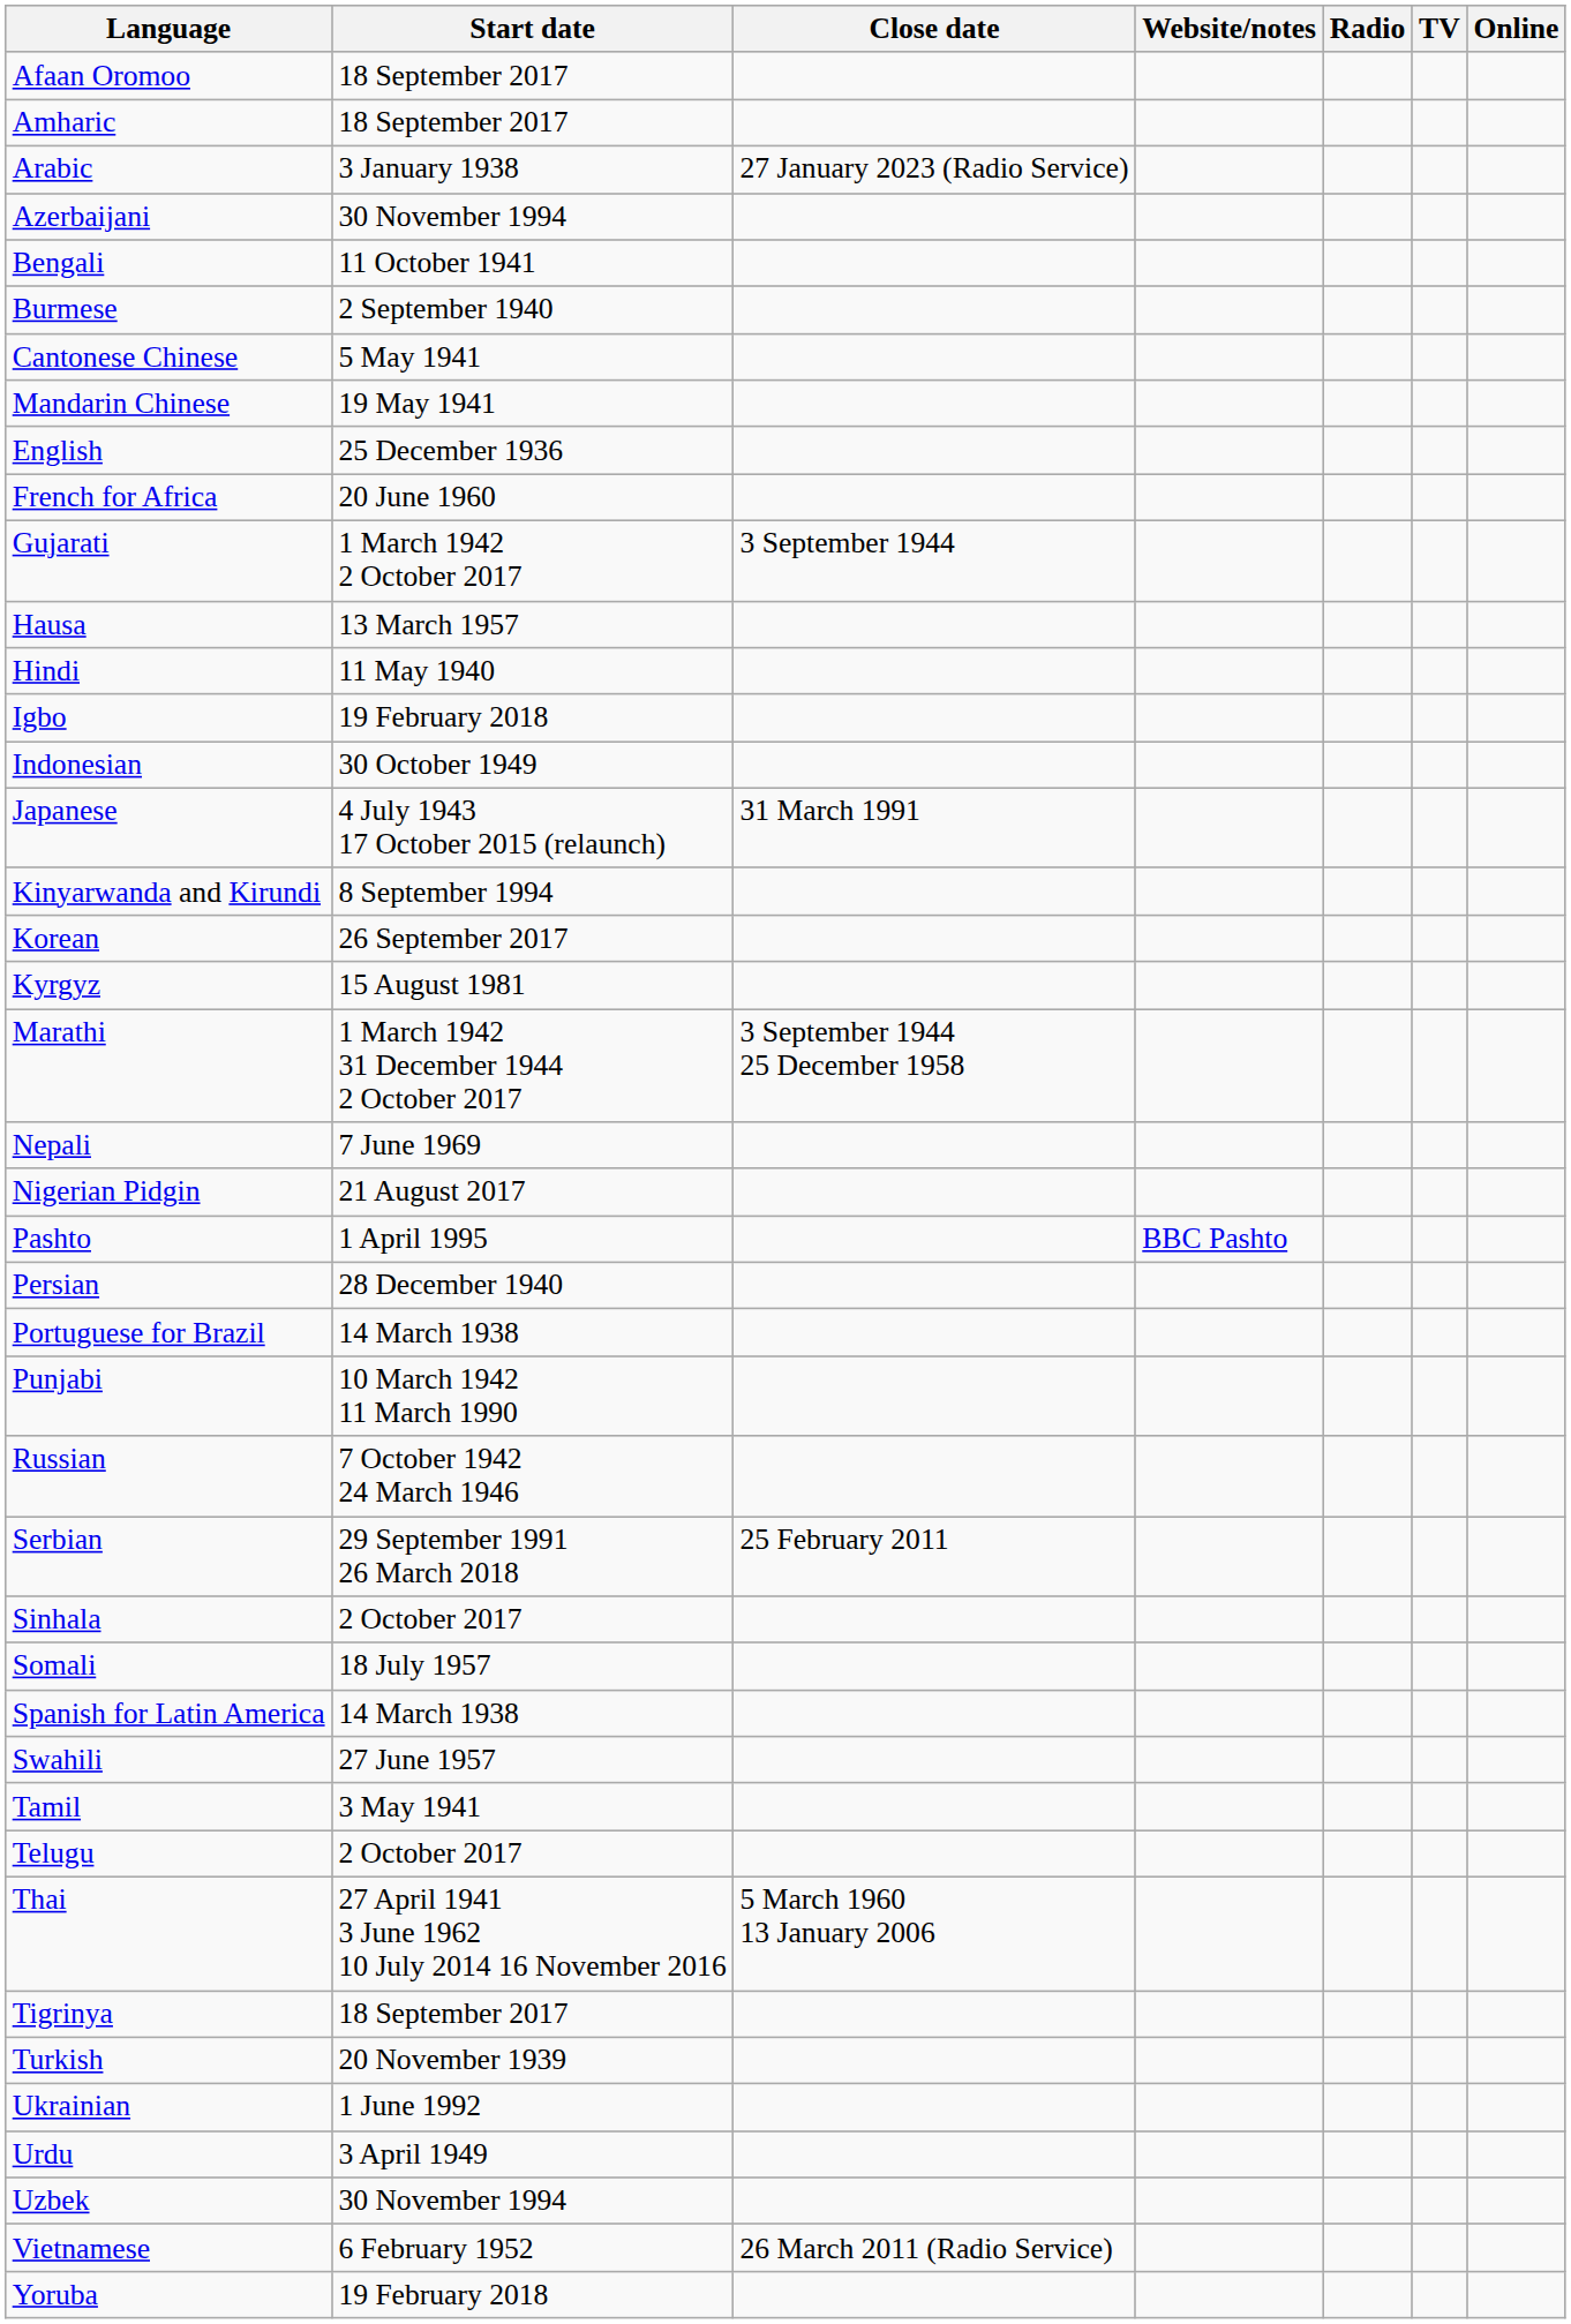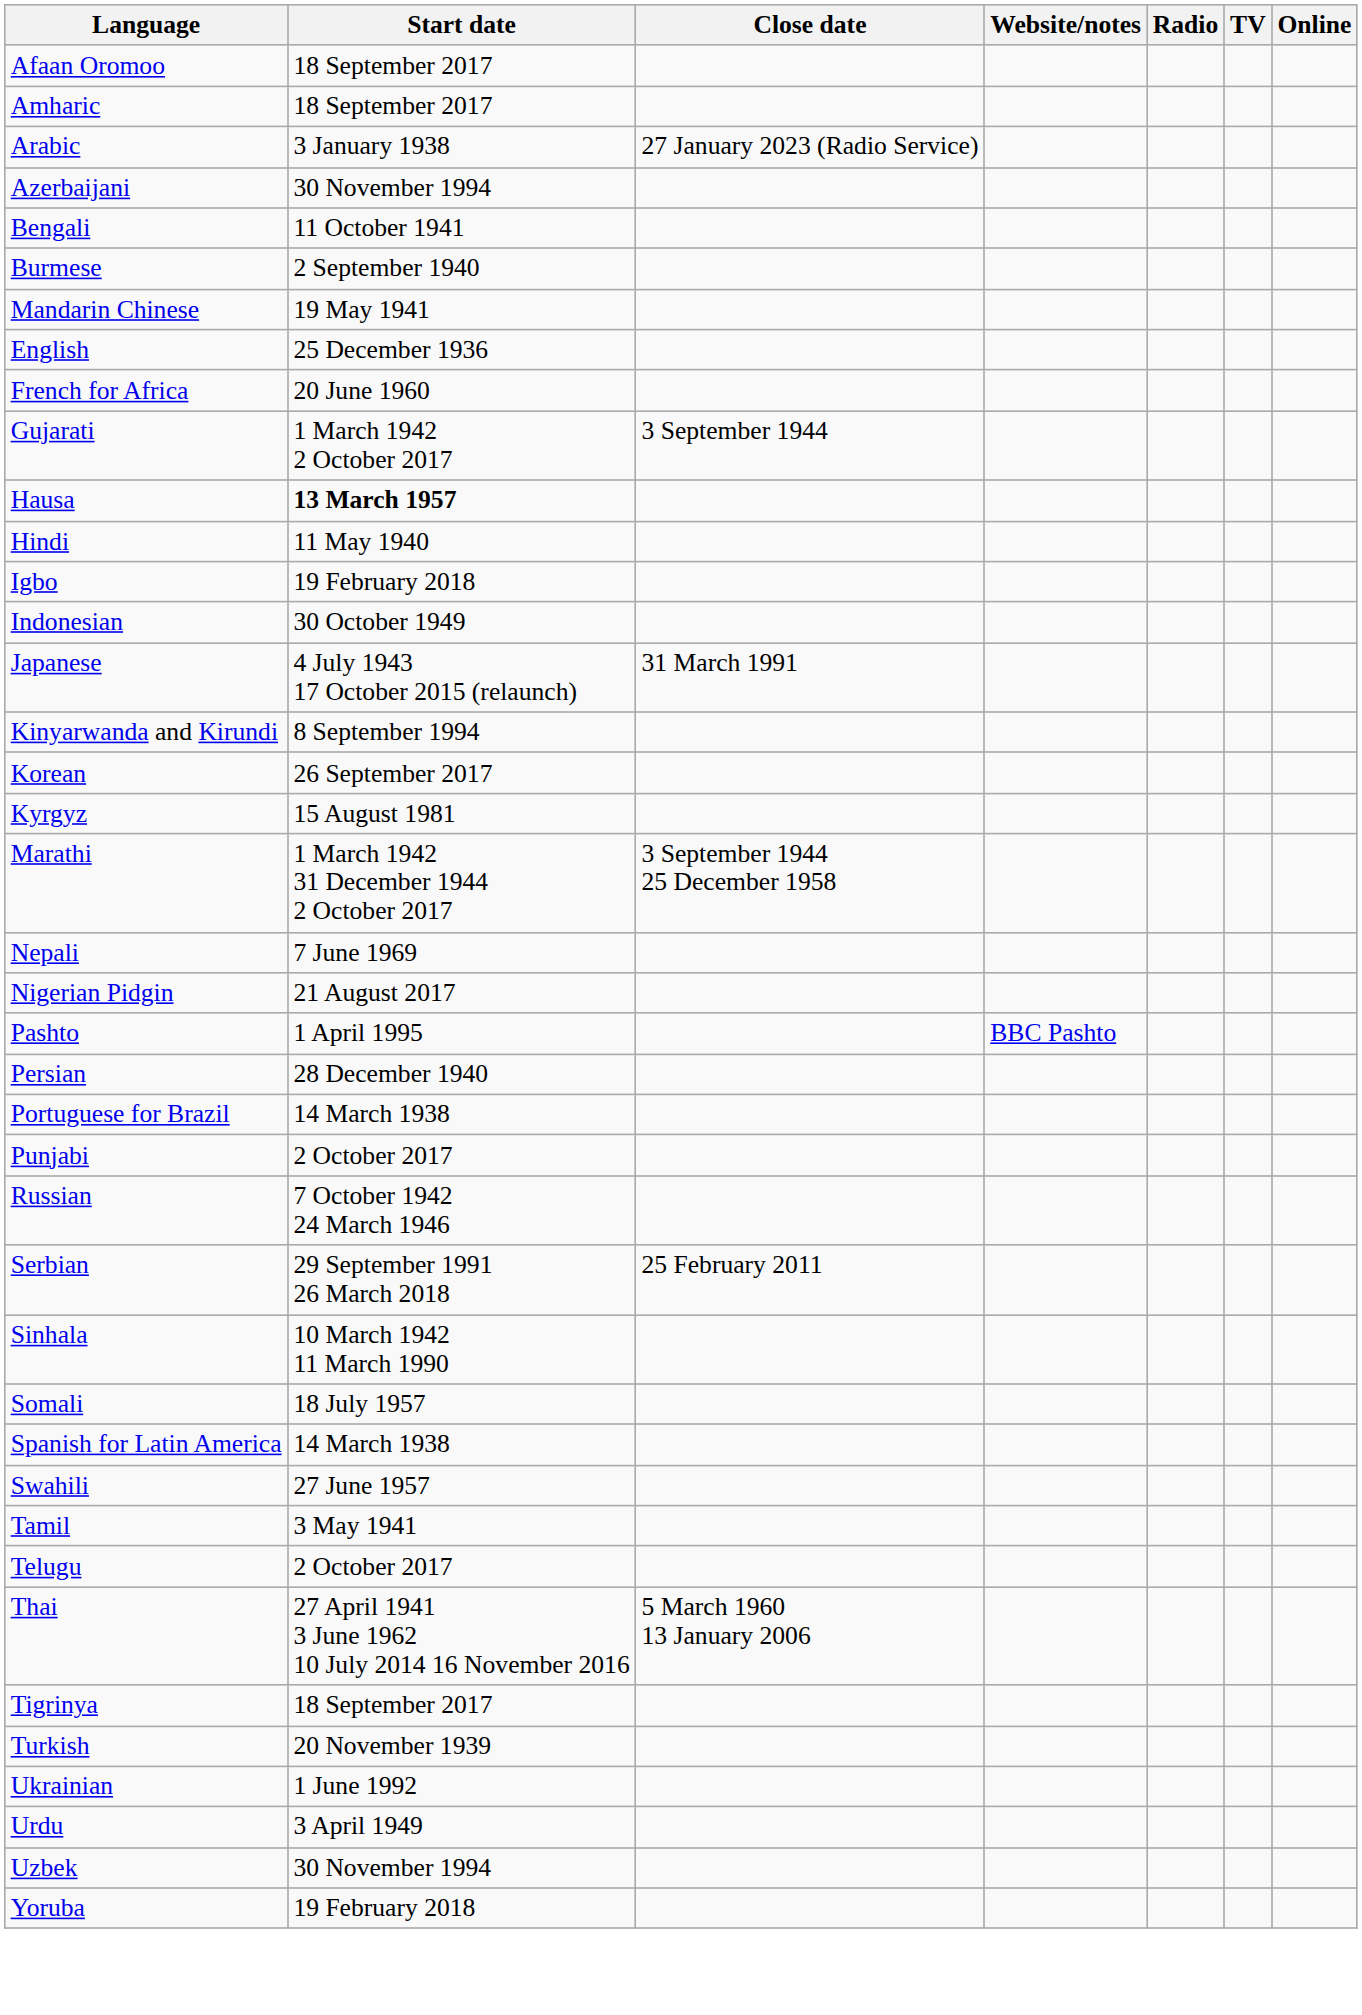- row: Cantonese Chinese | 5 May 1941
Hausa | Start date: normal -> bold
Punjabi | Start date: 10 March 1942 11 March 1990 -> 2 October 2017
Sinhala | Start date: 2 October 2017 -> 10 March 1942 11 March 1990
- row: Vietnamese | 6 February 1952 | 26 March 2011 (Radio Service)
